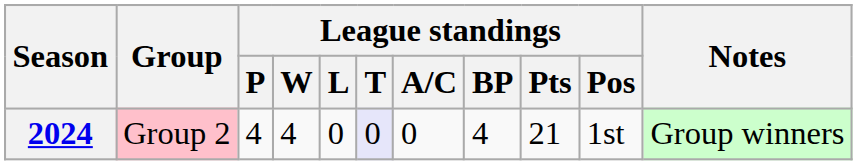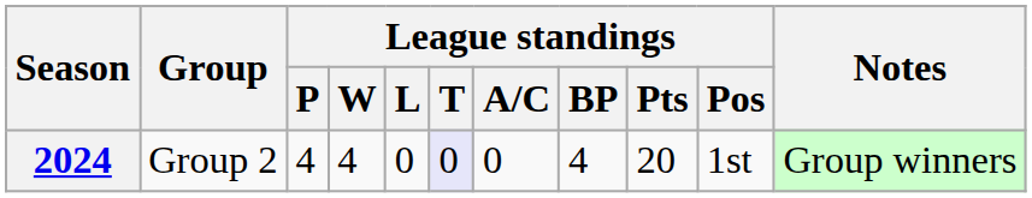2024 | Group: pink background -> no background
2024 | League standings / Pts: 21 -> 20
